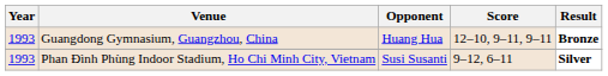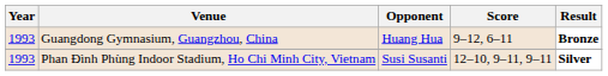Guangdong Gymnasium, Guangzhou, China | Score: 12–10, 9–11, 9–11 -> 9–12, 6–11
Phan Đình Phùng Indoor Stadium, Ho Chi Minh City, Vietnam | Score: 9–12, 6–11 -> 12–10, 9–11, 9–11
